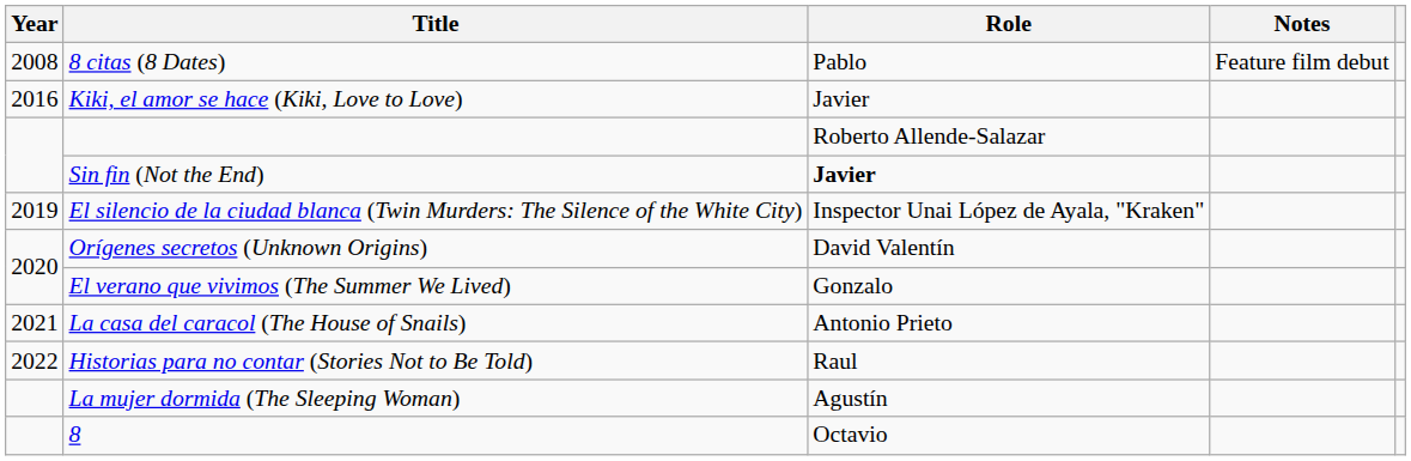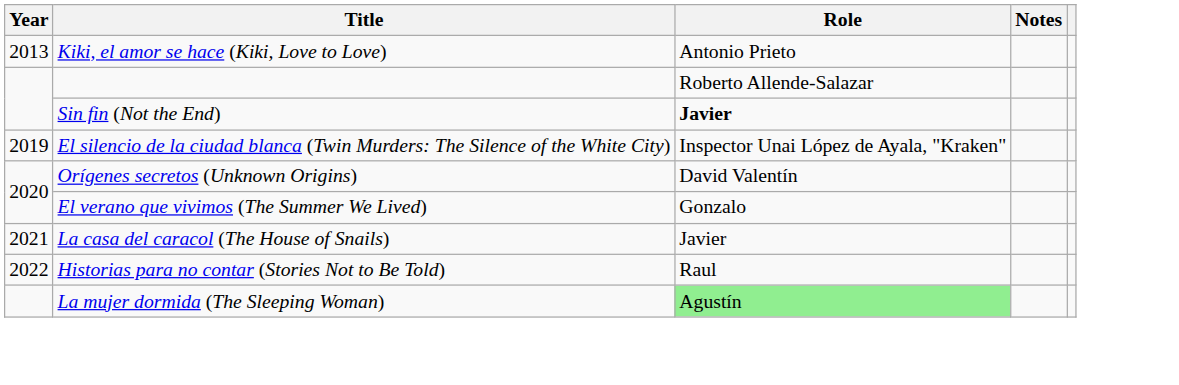- row: 2008 | 8 citas (8 Dates) | Pablo | Feature film debut
Kiki, el amor se hace (Kiki, Love to Love) | Year: 2016 -> 2013
Kiki, el amor se hace (Kiki, Love to Love) | Role: Javier -> Antonio Prieto
La casa del caracol (The House of Snails) | Role: Antonio Prieto -> Javier
La mujer dormida (The Sleeping Woman) | Role: no background -> lightgreen background
- row: 8 | Octavio
